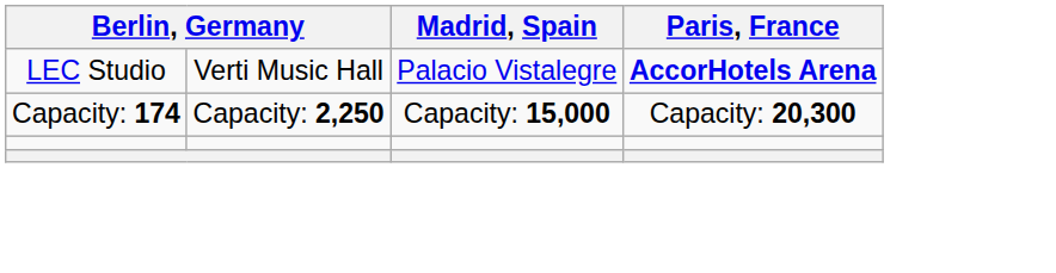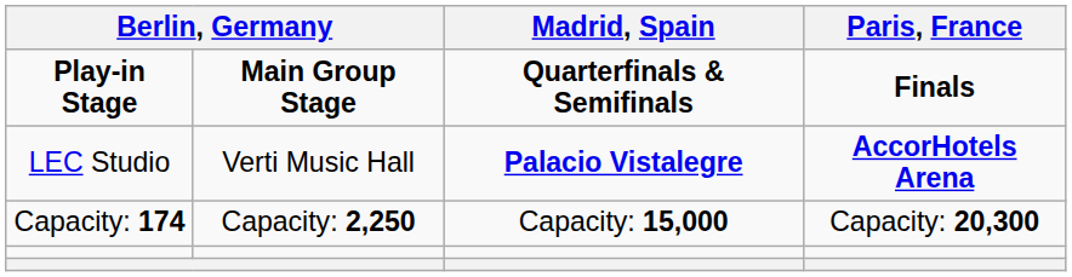+ row: Play-in Stage | Main Group Stage | Quarterfinals & Semifinals | Finals
LEC Studio | Madrid, Spain: normal -> bold
